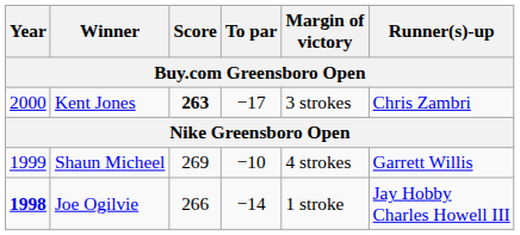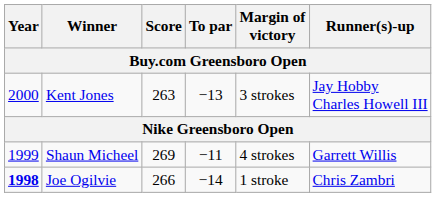Kent Jones | Score: bold -> normal
Kent Jones | To par: −17 -> −13
Kent Jones | Runner(s)-up: Chris Zambri -> Jay Hobby Charles Howell III
Shaun Micheel | To par: −10 -> −11
Joe Ogilvie | Runner(s)-up: Jay Hobby Charles Howell III -> Chris Zambri
